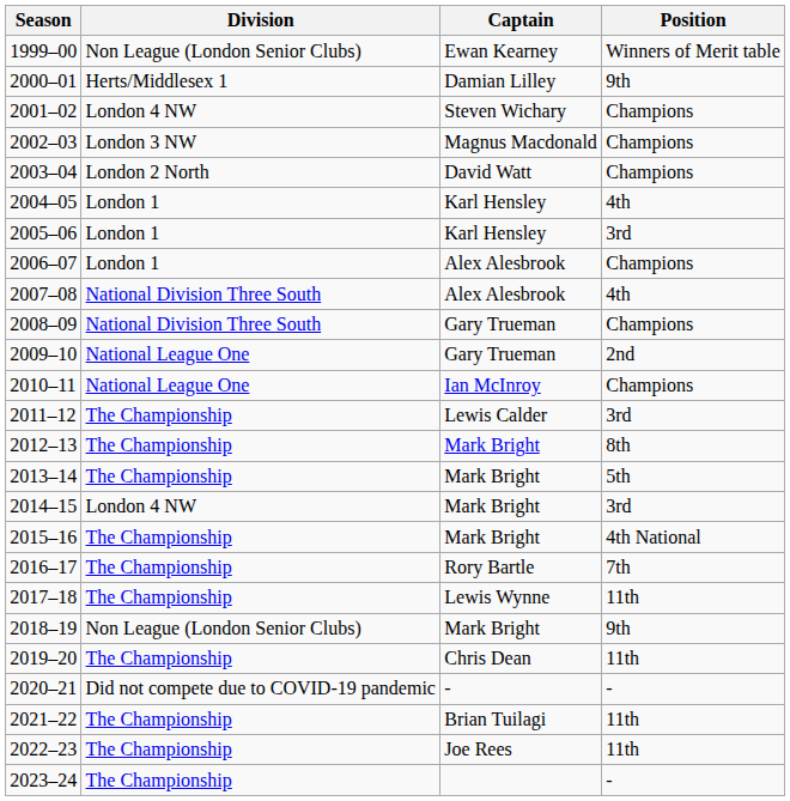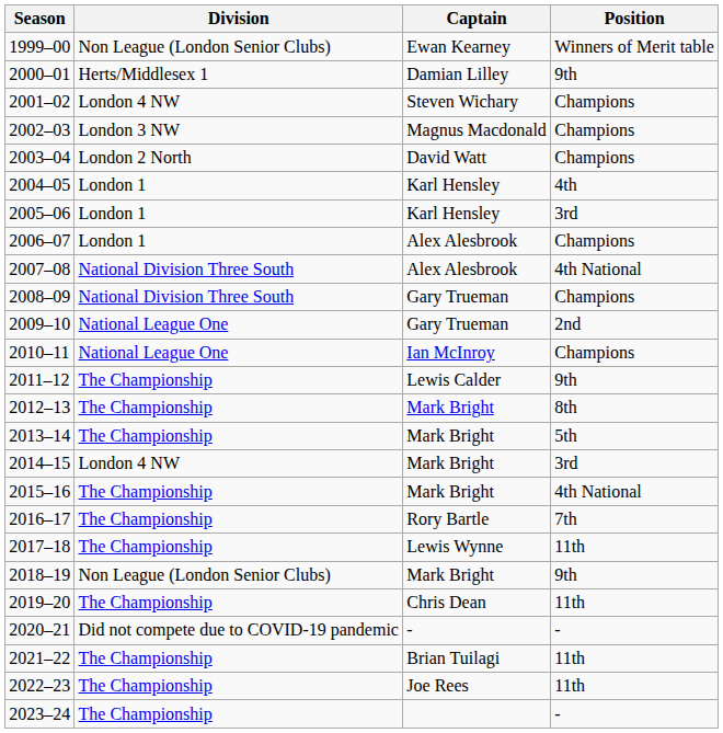2007–08 | Position: 4th -> 4th National
2011–12 | Position: 3rd -> 9th
